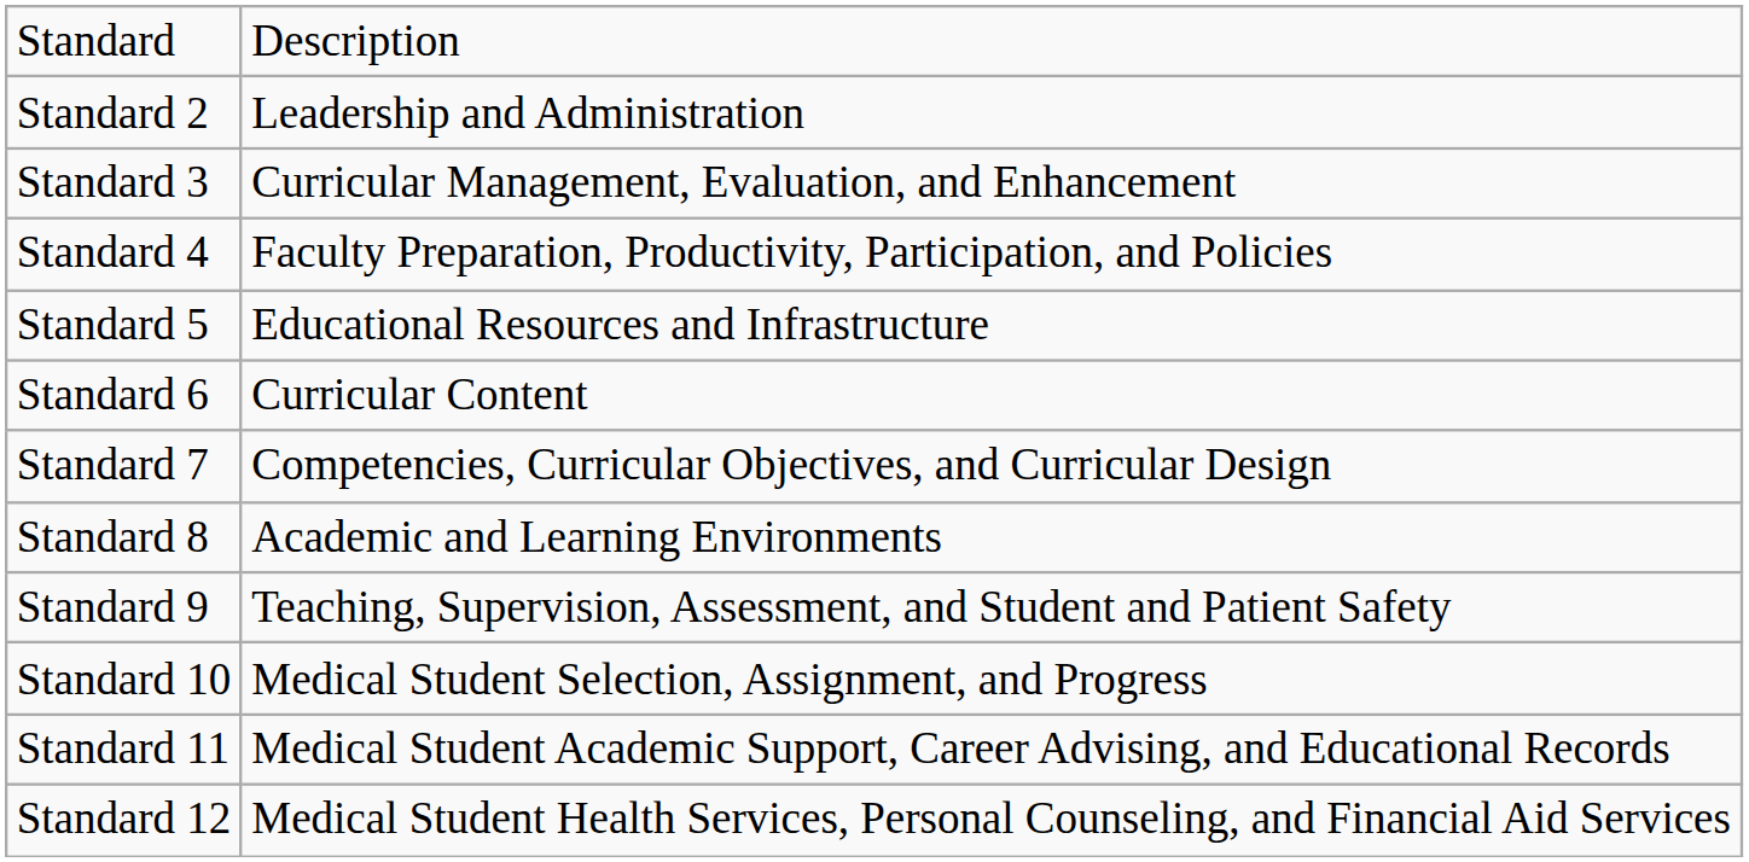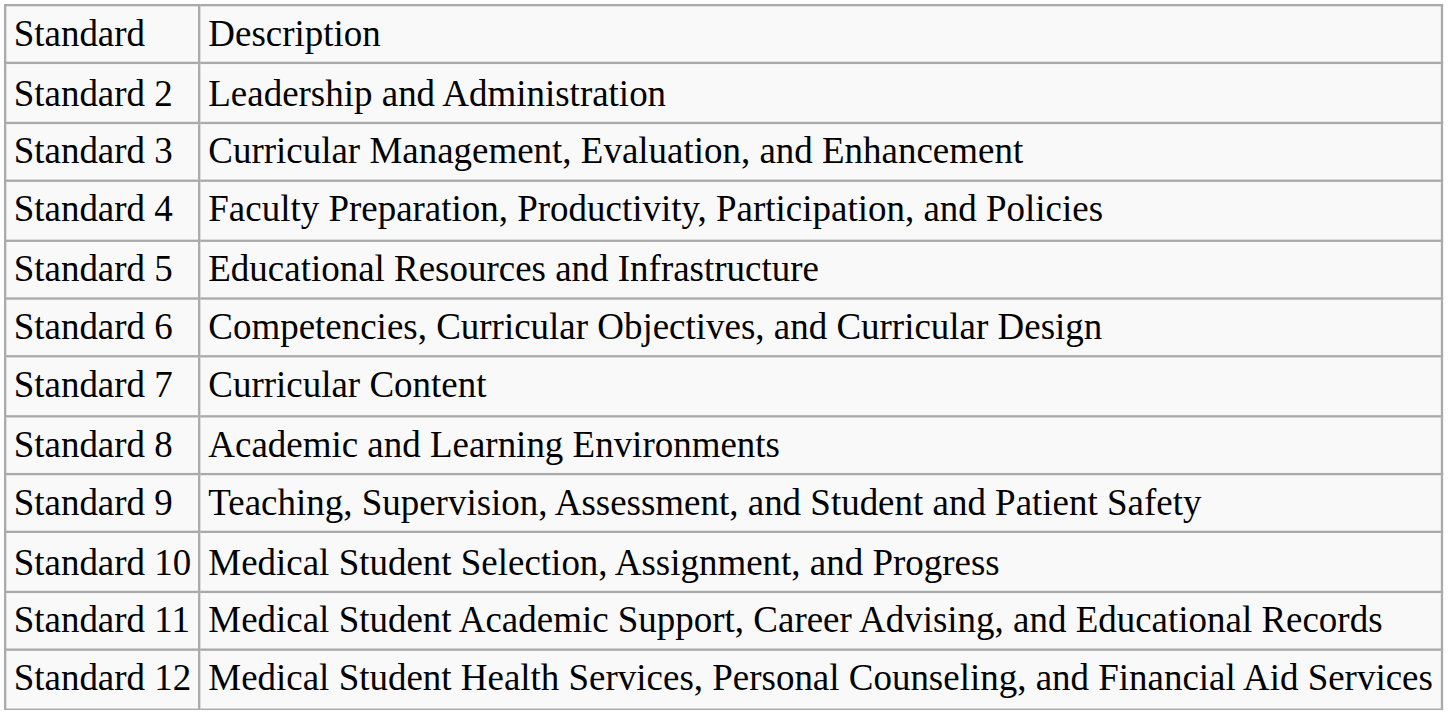Standard 6 | column 2: Curricular Content -> Competencies, Curricular Objectives, and Curricular Design
Standard 7 | column 2: Competencies, Curricular Objectives, and Curricular Design -> Curricular Content
